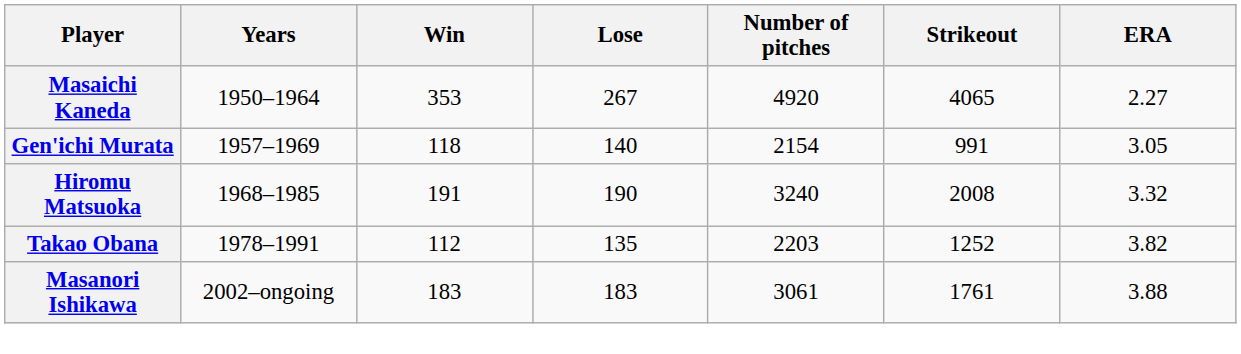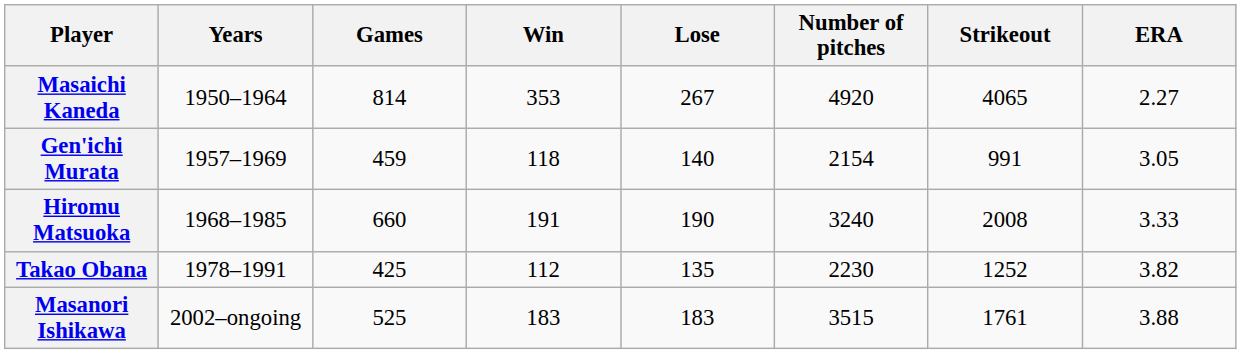+ column: Games | 814 | 459 | 660 | 425 | 525
Hiromu Matsuoka | ERA: 3.32 -> 3.33
Takao Obana | Number of pitches: 2203 -> 2230
Masanori Ishikawa | Number of pitches: 3061 -> 3515
